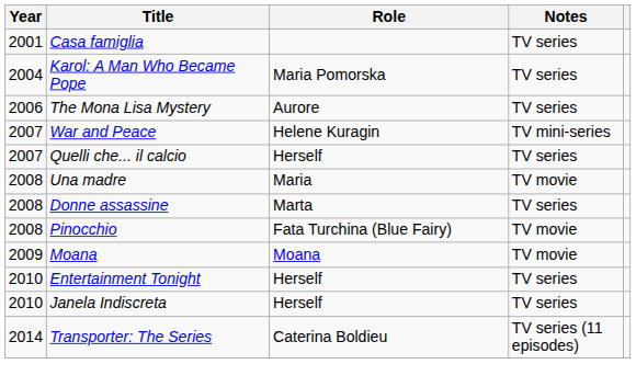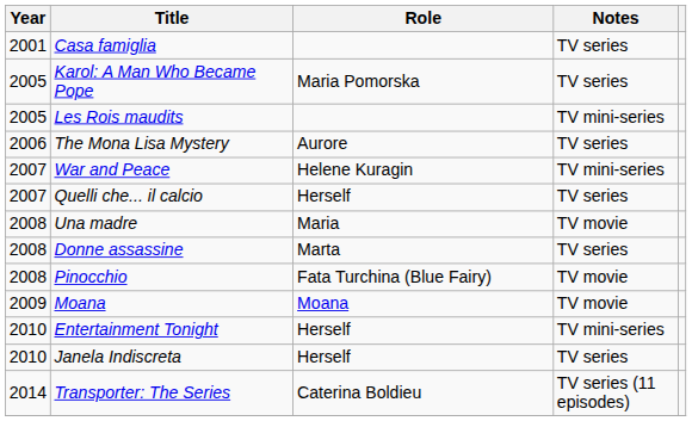Karol: A Man Who Became Pope | Year: 2004 -> 2005
+ row: 2005 | Les Rois maudits | TV mini-series
Entertainment Tonight | Notes: TV series -> TV mini-series
